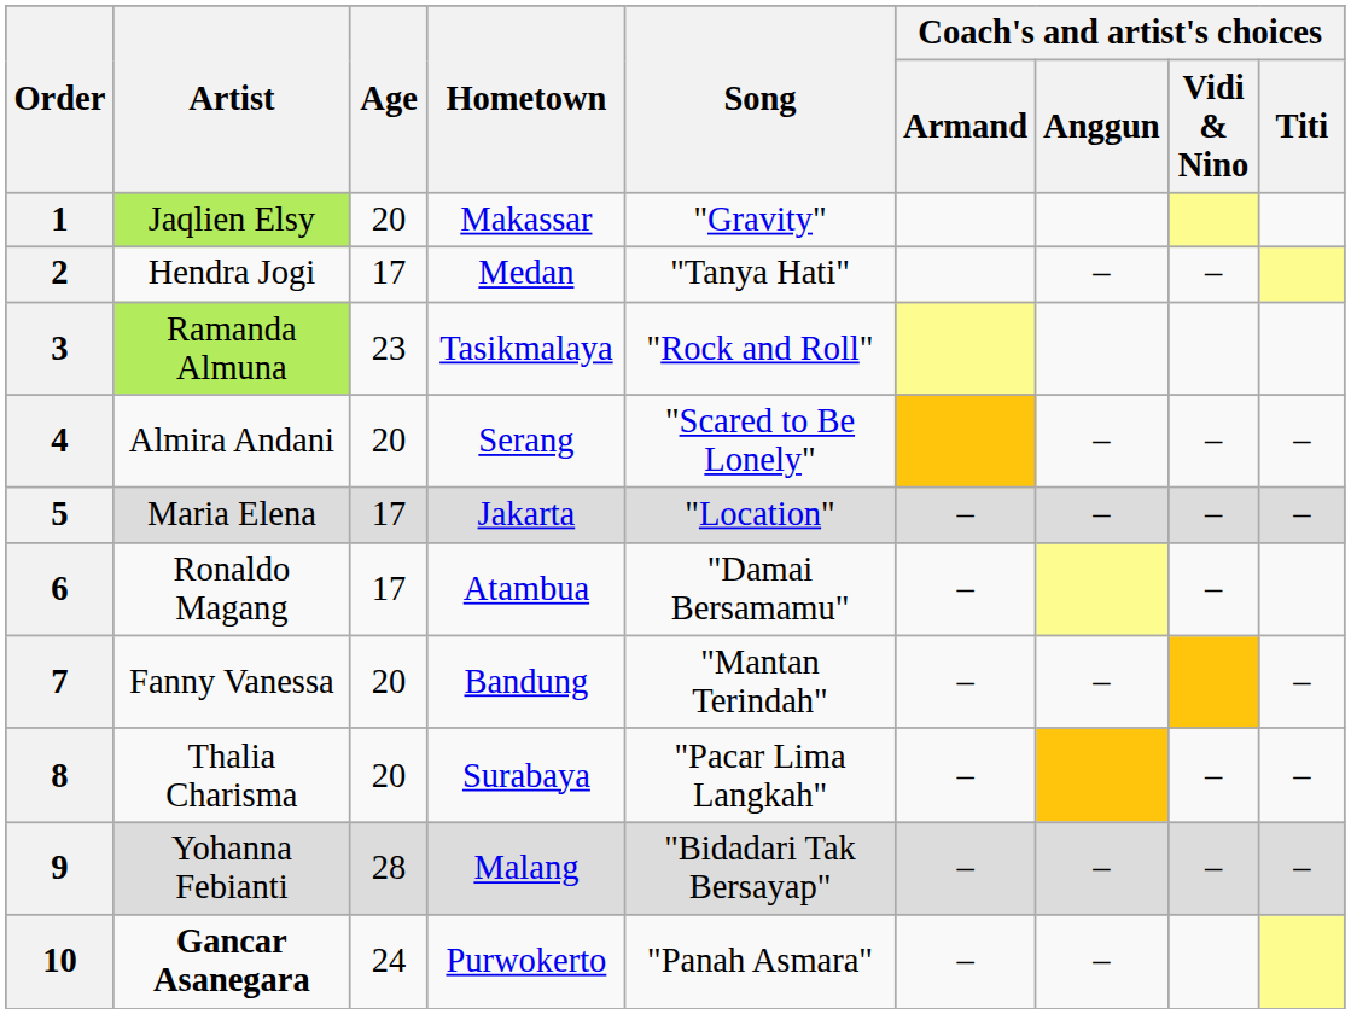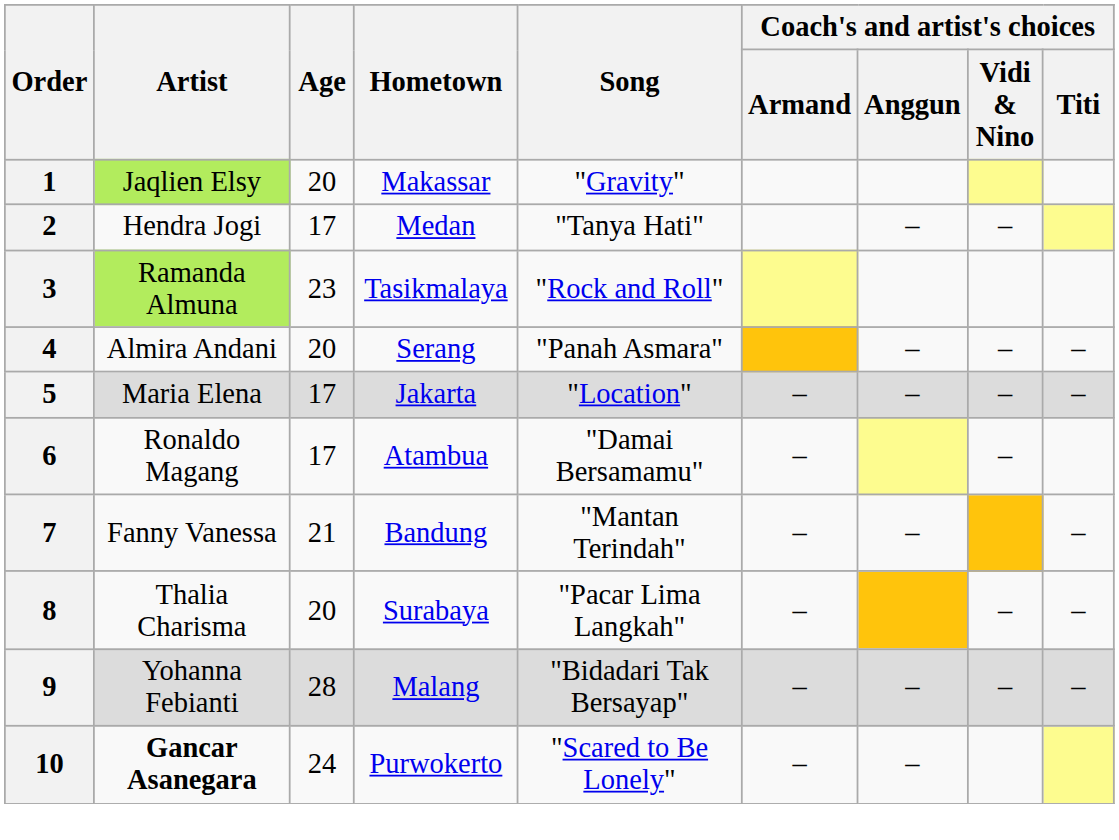4 | Song: "Scared to Be Lonely" -> "Panah Asmara"
7 | Age: 20 -> 21
10 | Song: "Panah Asmara" -> "Scared to Be Lonely"
